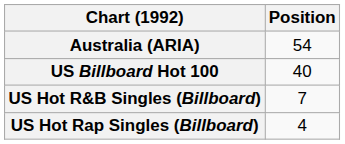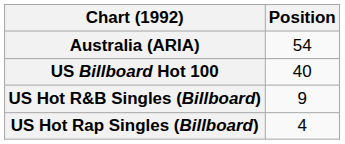US Hot R&B Singles (Billboard) | Position: 7 -> 9
